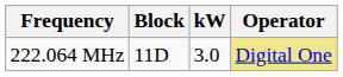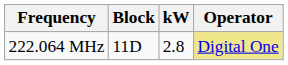222.064 MHz | kW: 3.0 -> 2.8
